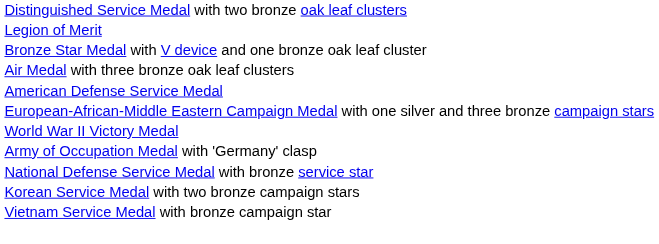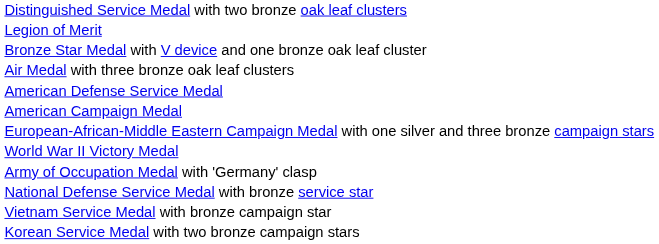+ row: American Campaign Medal
rows swapped: Korean Service Medal with two bronze campaign stars <-> Vietnam Service Medal with bronze campaign star
